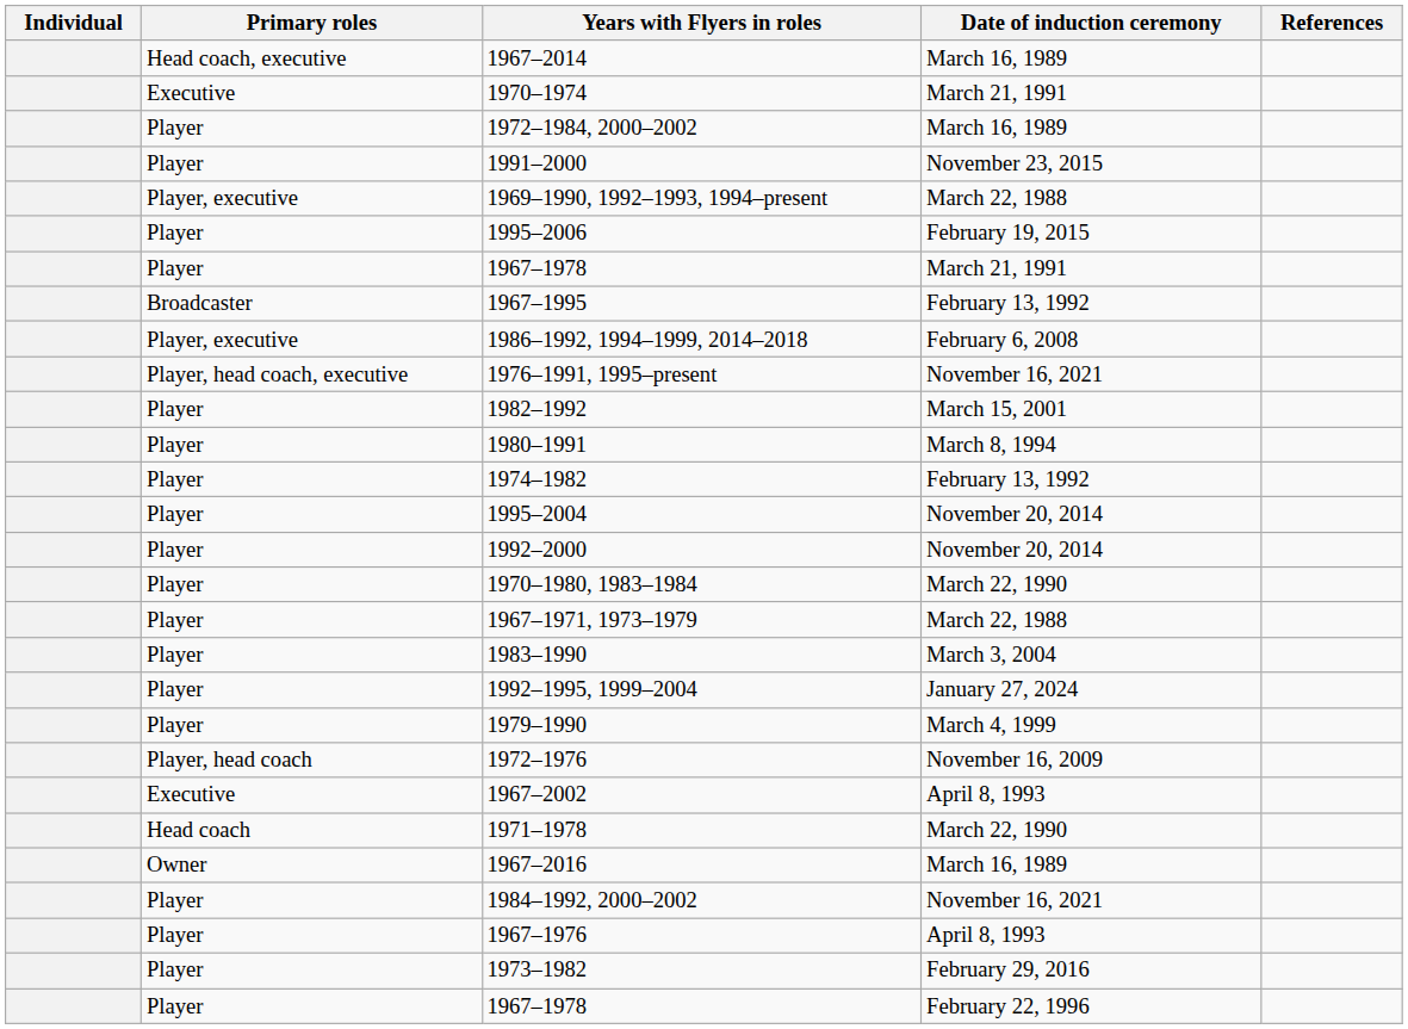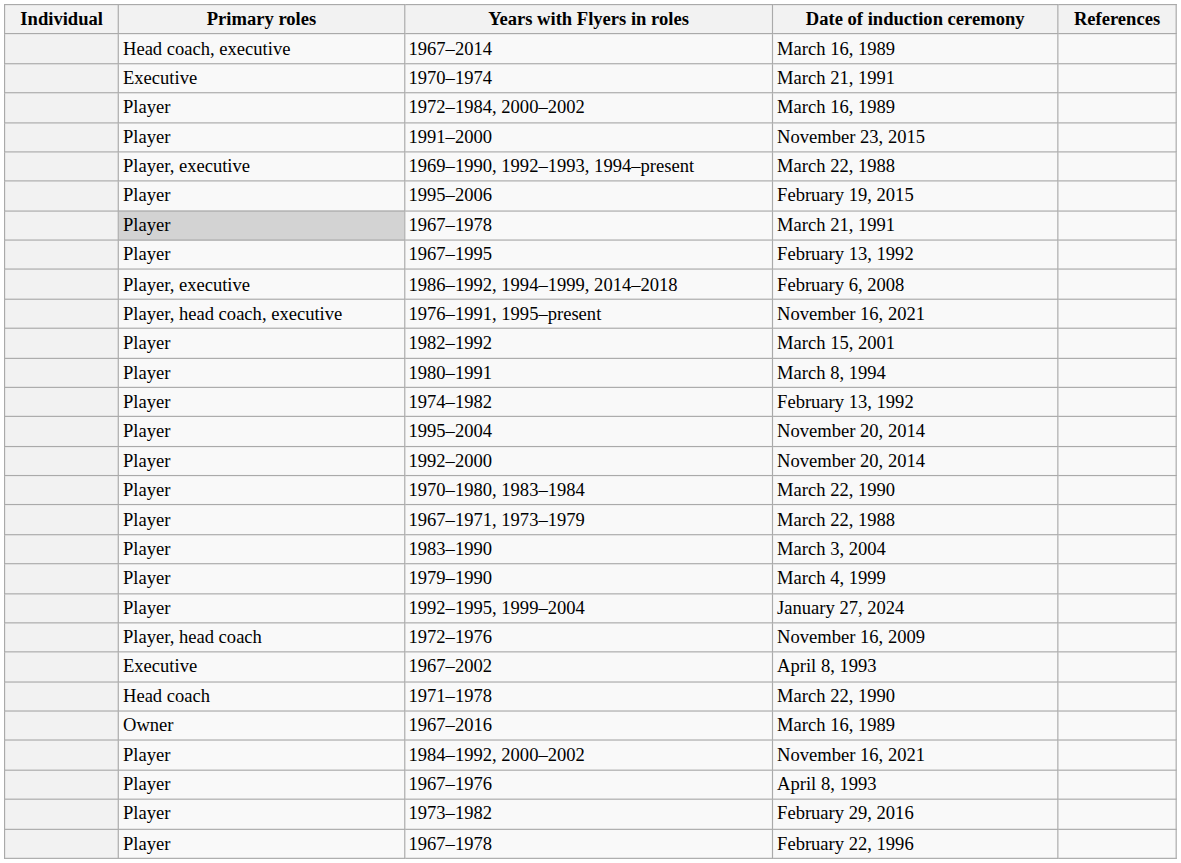1967–1978 / March 21, 1991 | Primary roles: no background -> lightgrey background
1967–1995 | Primary roles: Broadcaster -> Player
rows swapped: 1979–1990 <-> 1992–1995, 1999–2004
